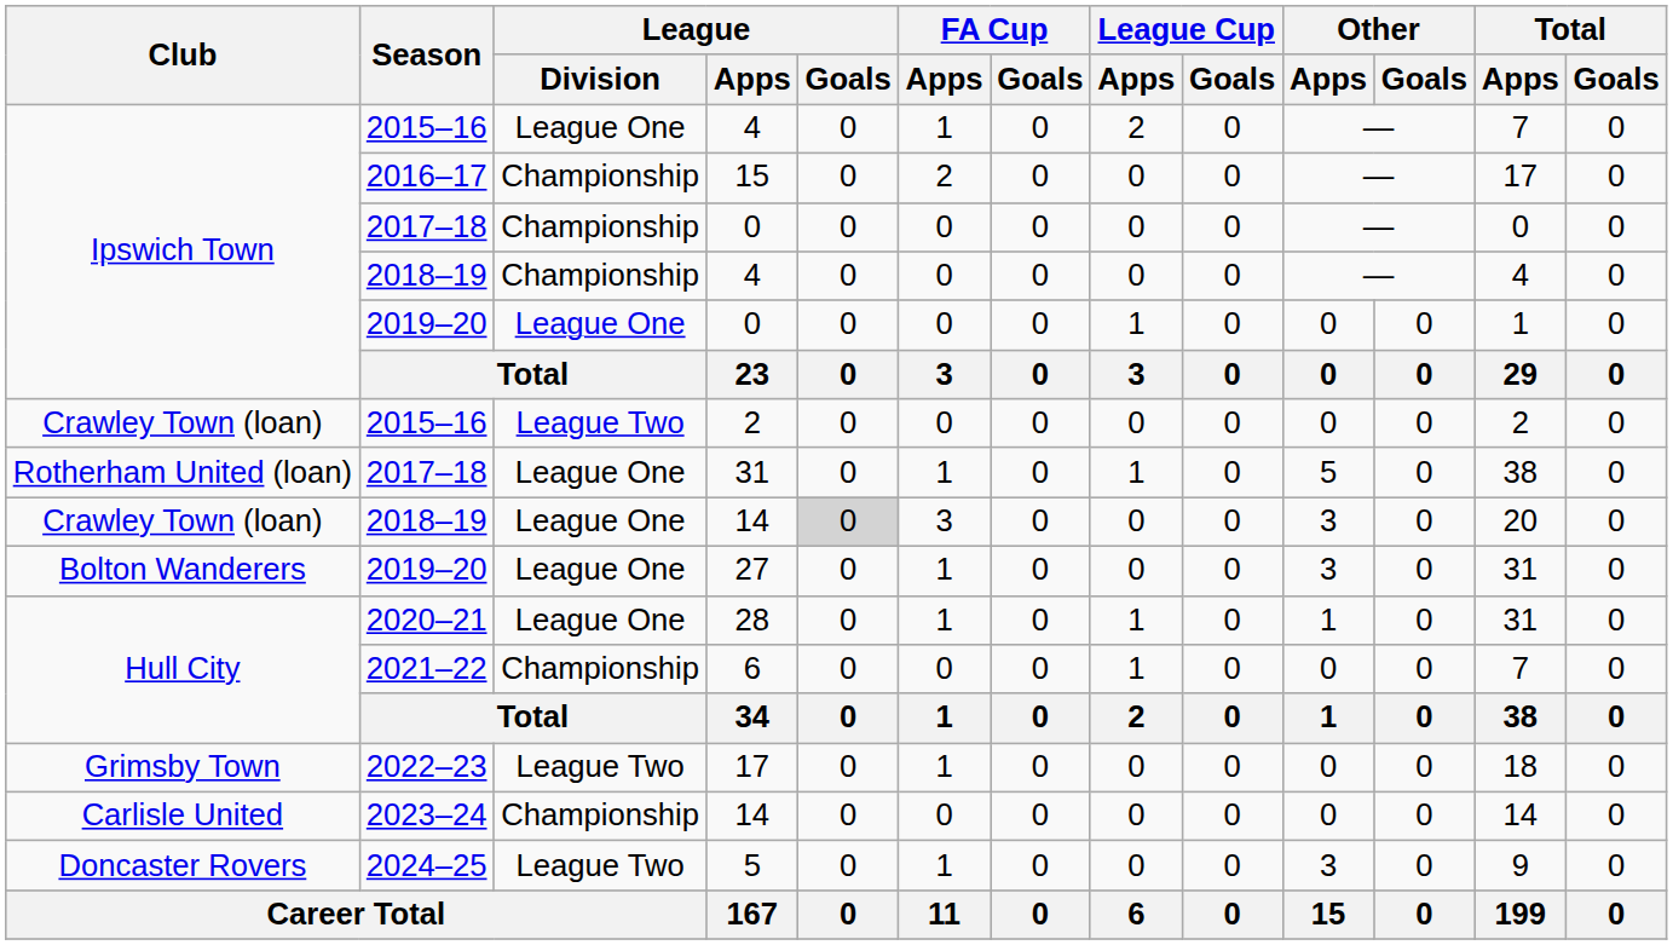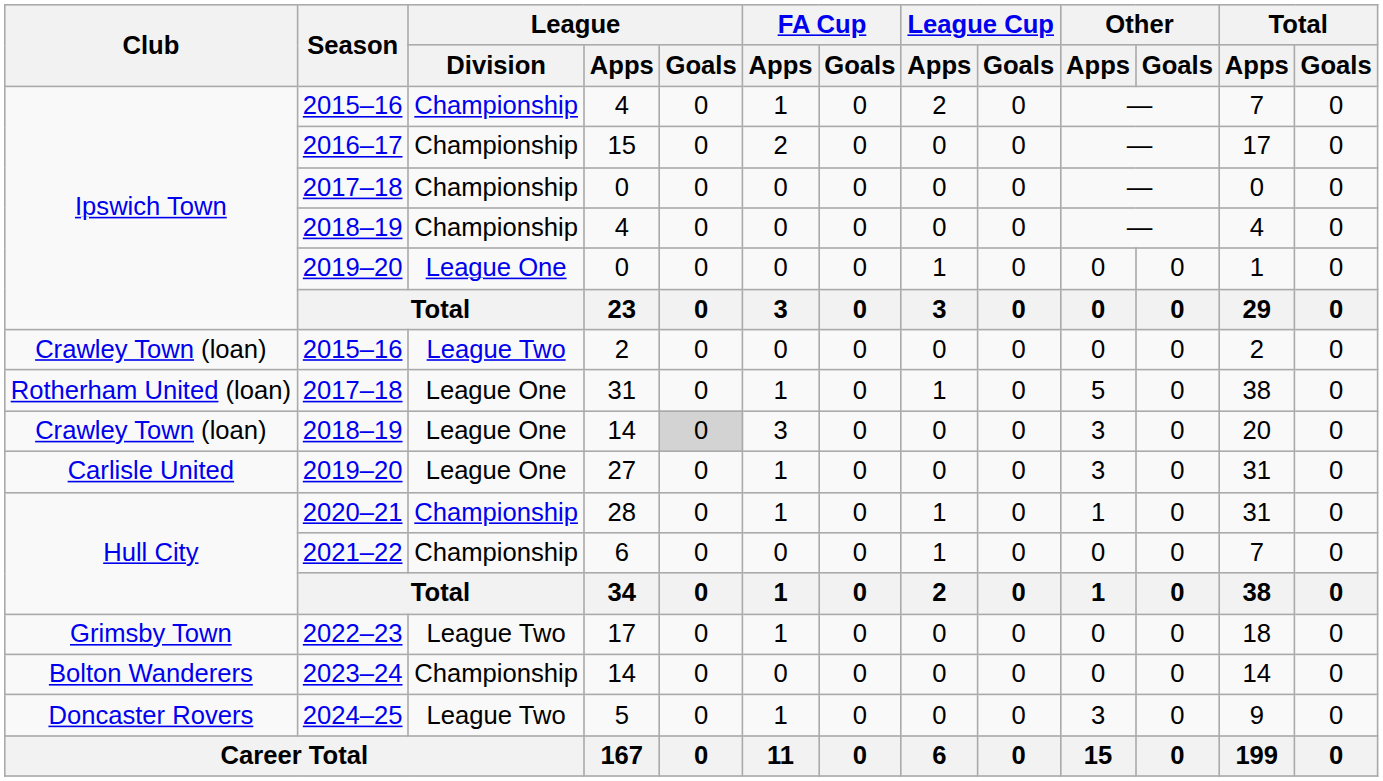2015–16 / 4 | League / Division: League One -> Championship
27 | Club: Bolton Wanderers -> Carlisle United
28 | League / Division: League One -> Championship
2023–24 / 14 | Club: Carlisle United -> Bolton Wanderers
